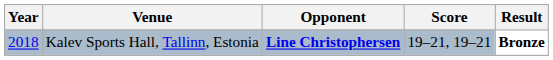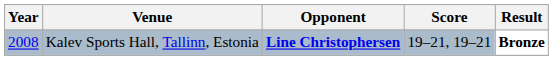Kalev Sports Hall, Tallinn, Estonia | Year: 2018 -> 2008
